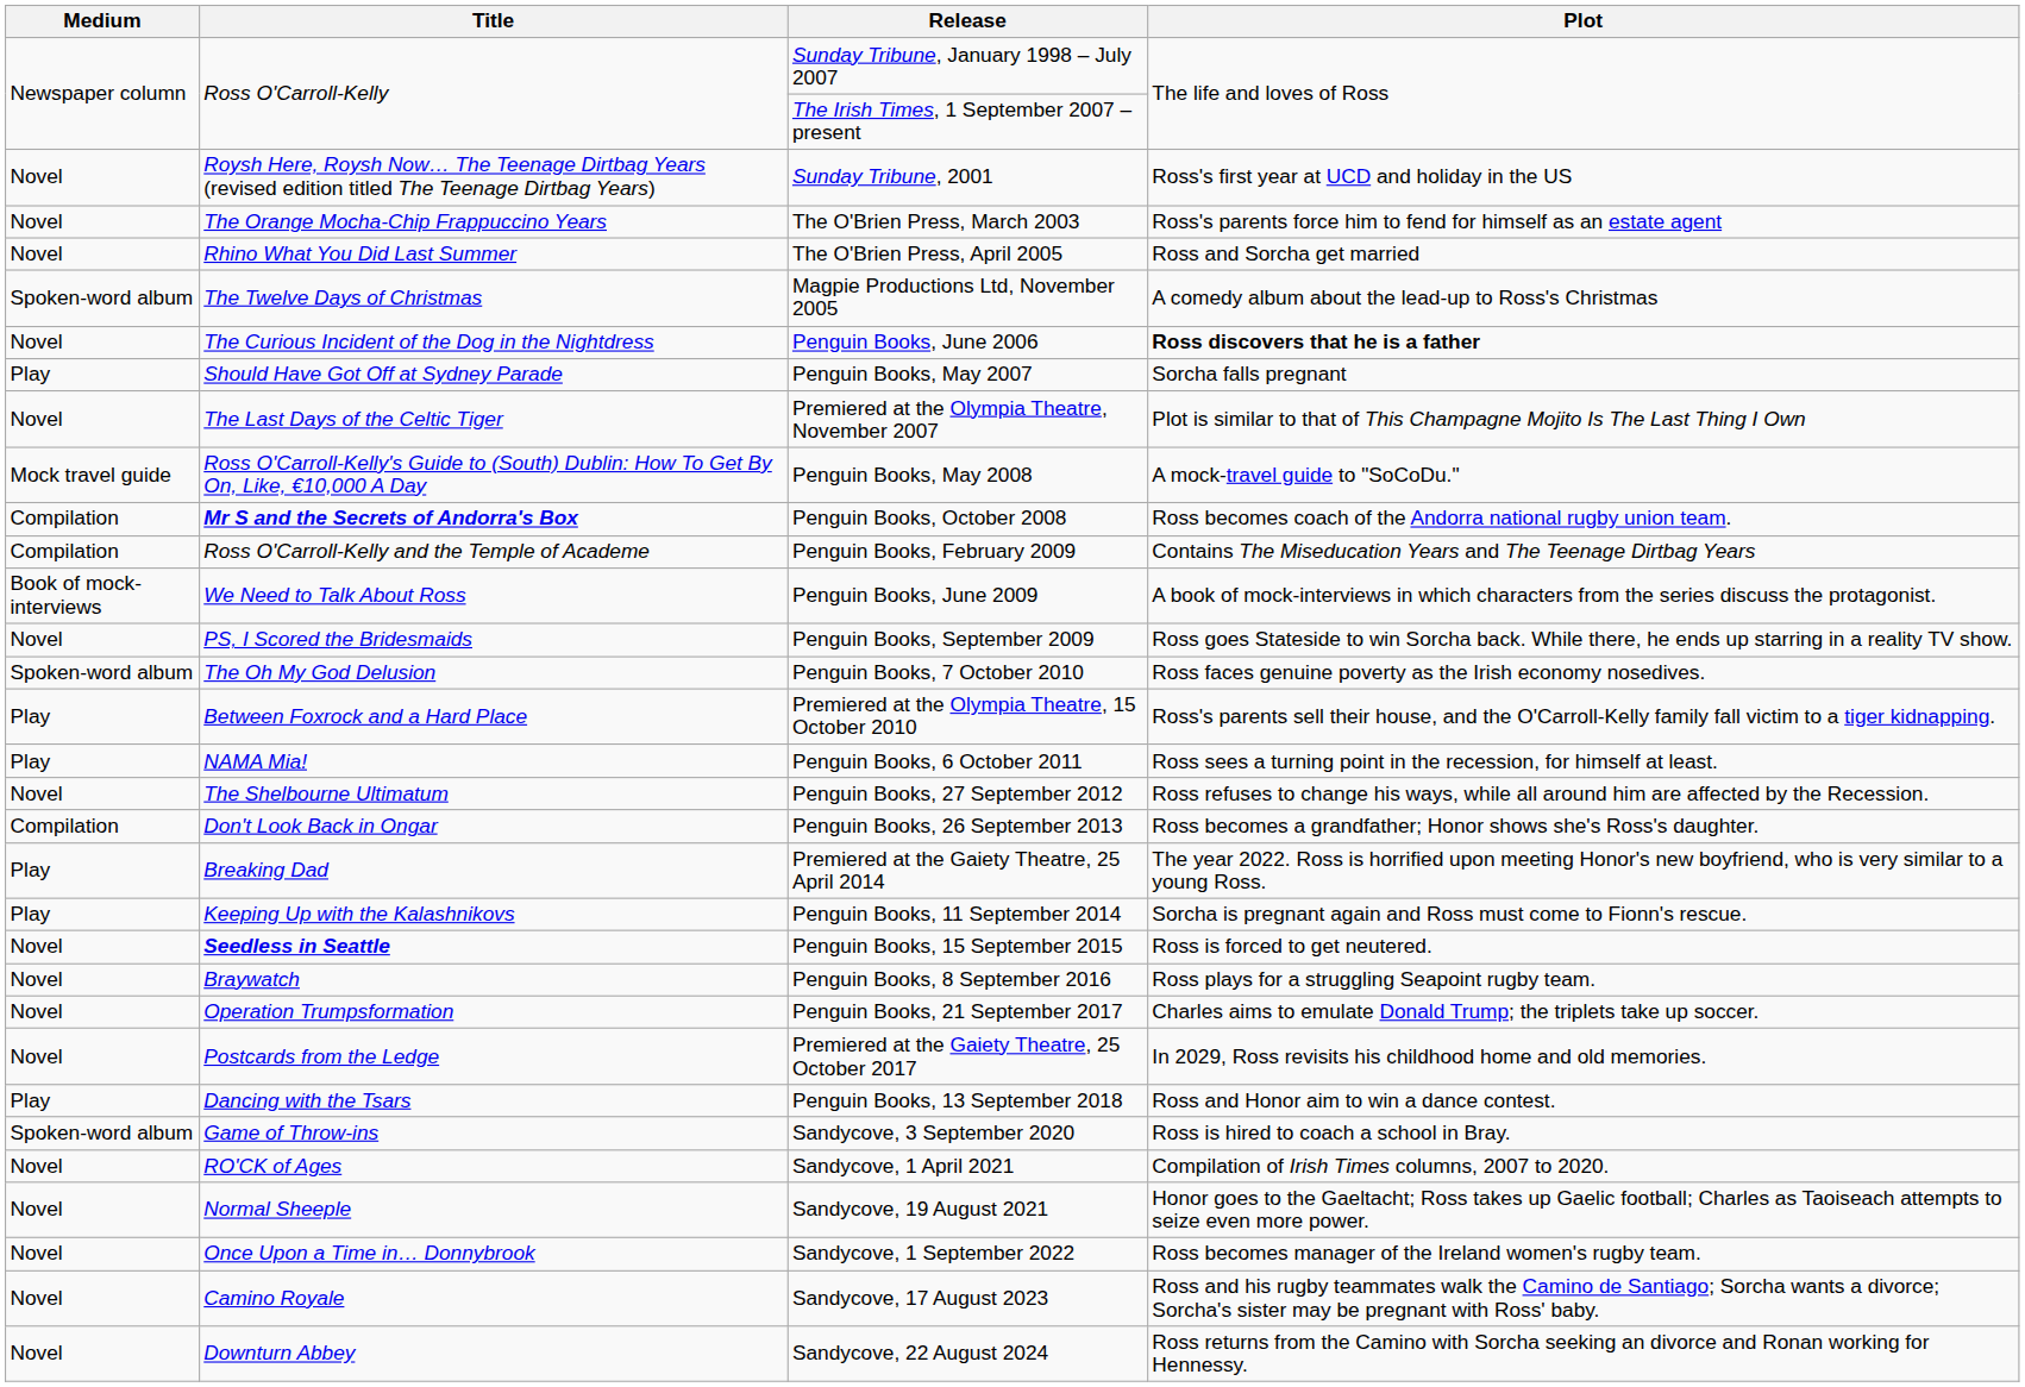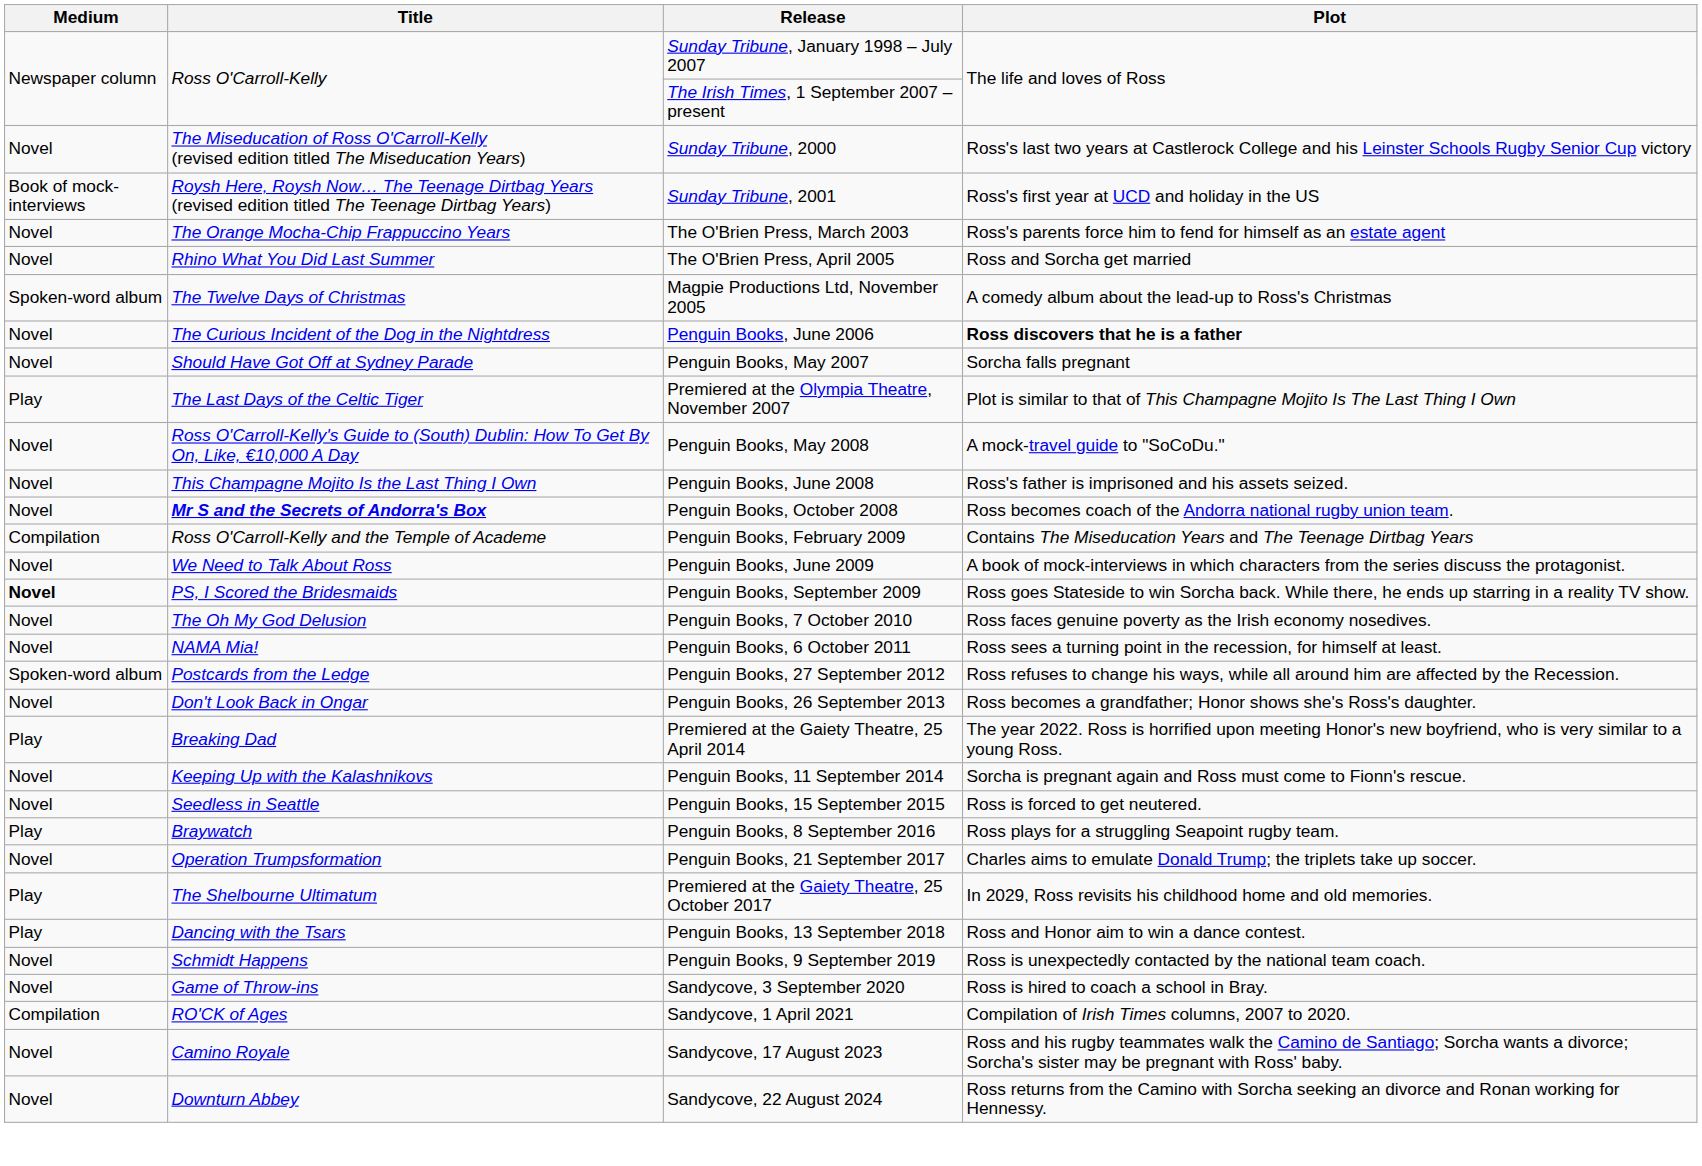+ row: Novel | The Miseducation of Ross O'Carroll-Kelly (revised edition titled The Miseducation Years) | Sunday Tribune, 2000 | Ross's last two years at Castlerock College and his Leinster Schools Rugby Senior Cup victory
Sunday Tribune, 2001 | Medium: Novel -> Book of mock-interviews
Penguin Books, May 2007 | Medium: Play -> Novel
Premiered at the Olympia Theatre, November 2007 | Medium: Novel -> Play
Penguin Books, May 2008 | Medium: Mock travel guide -> Novel
+ row: Novel | This Champagne Mojito Is the Last Thing I Own | Penguin Books, June 2008 | Ross's father is imprisoned and his assets seized.
Penguin Books, October 2008 | Medium: Compilation -> Novel
Penguin Books, June 2009 | Medium: Book of mock-interviews -> Novel
Penguin Books, September 2009 | Medium: normal -> bold
Penguin Books, 7 October 2010 | Medium: Spoken-word album -> Novel
- row: Play | Between Foxrock and a Hard Place | Premiered at the Olympia Theatre, 15 October 2010 | Ross's parents sell their house, and the O'Carroll-Kelly family fall victim to a tiger kidnapping.
Penguin Books, 6 October 2011 | Medium: Play -> Novel
Penguin Books, 27 September 2012 | Medium: Novel -> Spoken-word album
Penguin Books, 27 September 2012 | Title: The Shelbourne Ultimatum -> Postcards from the Ledge
Penguin Books, 26 September 2013 | Medium: Compilation -> Novel
Penguin Books, 11 September 2014 | Medium: Play -> Novel
Penguin Books, 15 September 2015 | Title: bold -> normal
Penguin Books, 8 September 2016 | Medium: Novel -> Play
Premiered at the Gaiety Theatre, 25 October 2017 | Medium: Novel -> Play
Premiered at the Gaiety Theatre, 25 October 2017 | Title: Postcards from the Ledge -> The Shelbourne Ultimatum
+ row: Novel | Schmidt Happens | Penguin Books, 9 September 2019 | Ross is unexpectedly contacted by the national team coach.
Sandycove, 3 September 2020 | Medium: Spoken-word album -> Novel
Sandycove, 1 April 2021 | Medium: Novel -> Compilation
- row: Novel | Normal Sheeple | Sandycove, 19 August 2021 | Honor goes to the Gaeltacht; Ross takes up Gaelic football; Charles as Taoiseach attempts to seize even more power.
- row: Novel | Once Upon a Time in… Donnybrook | Sandycove, 1 September 2022 | Ross becomes manager of the Ireland women's rugby team.
